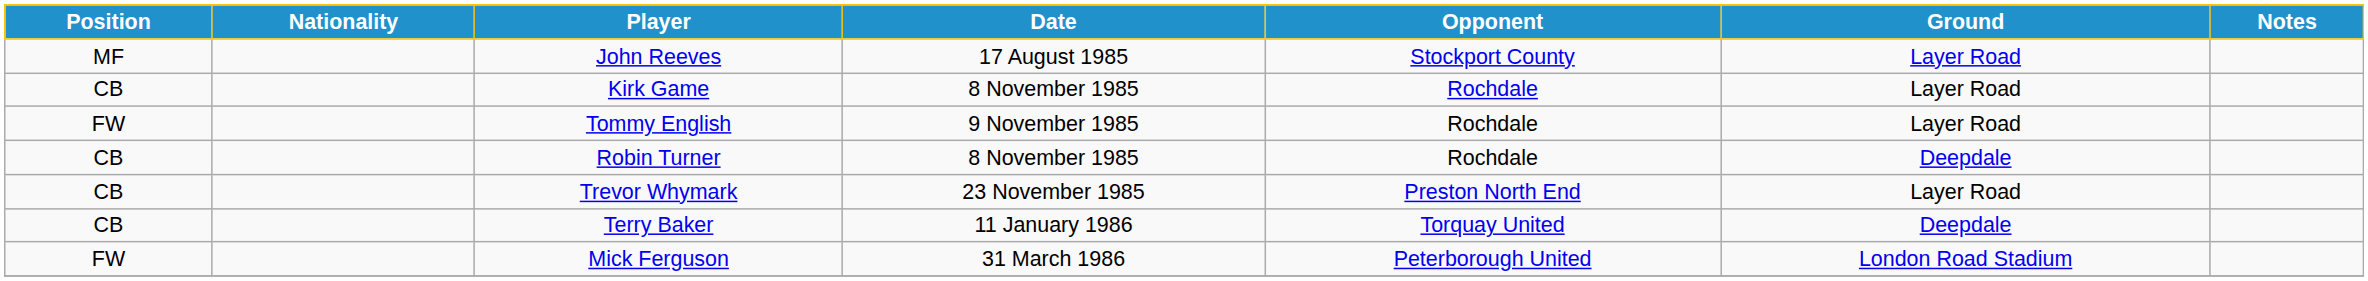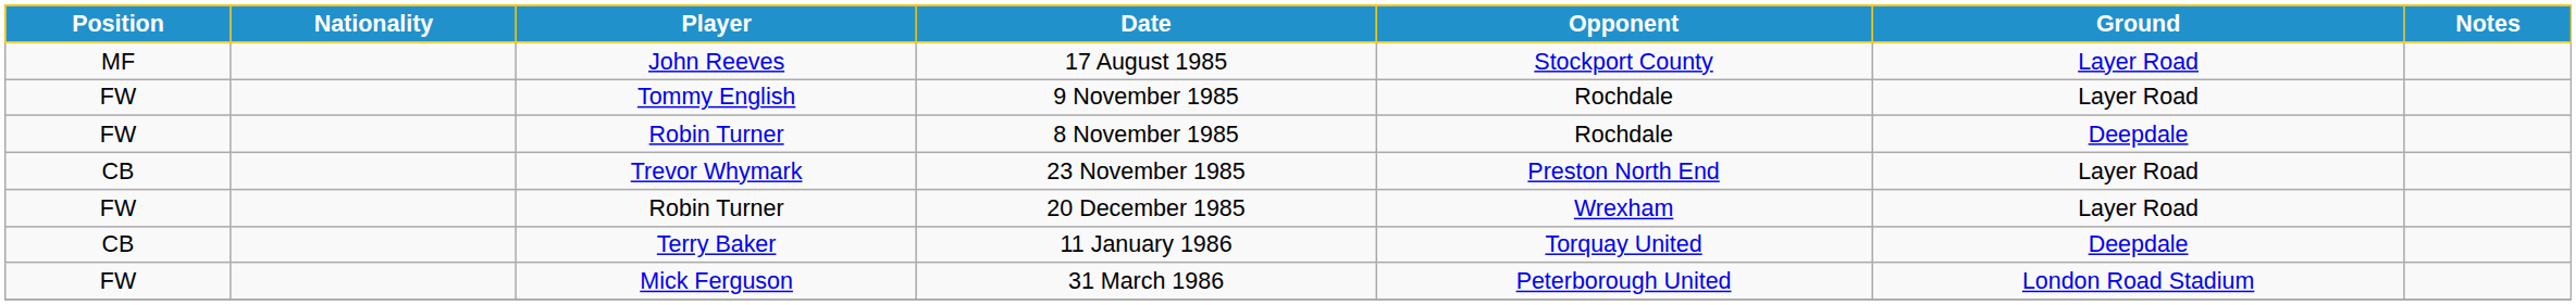- row: CB | Kirk Game | 8 November 1985 | Rochdale | Layer Road
Robin Turner / 8 November 1985 | Position: CB -> FW
+ row: FW | Robin Turner | 20 December 1985 | Wrexham | Layer Road
